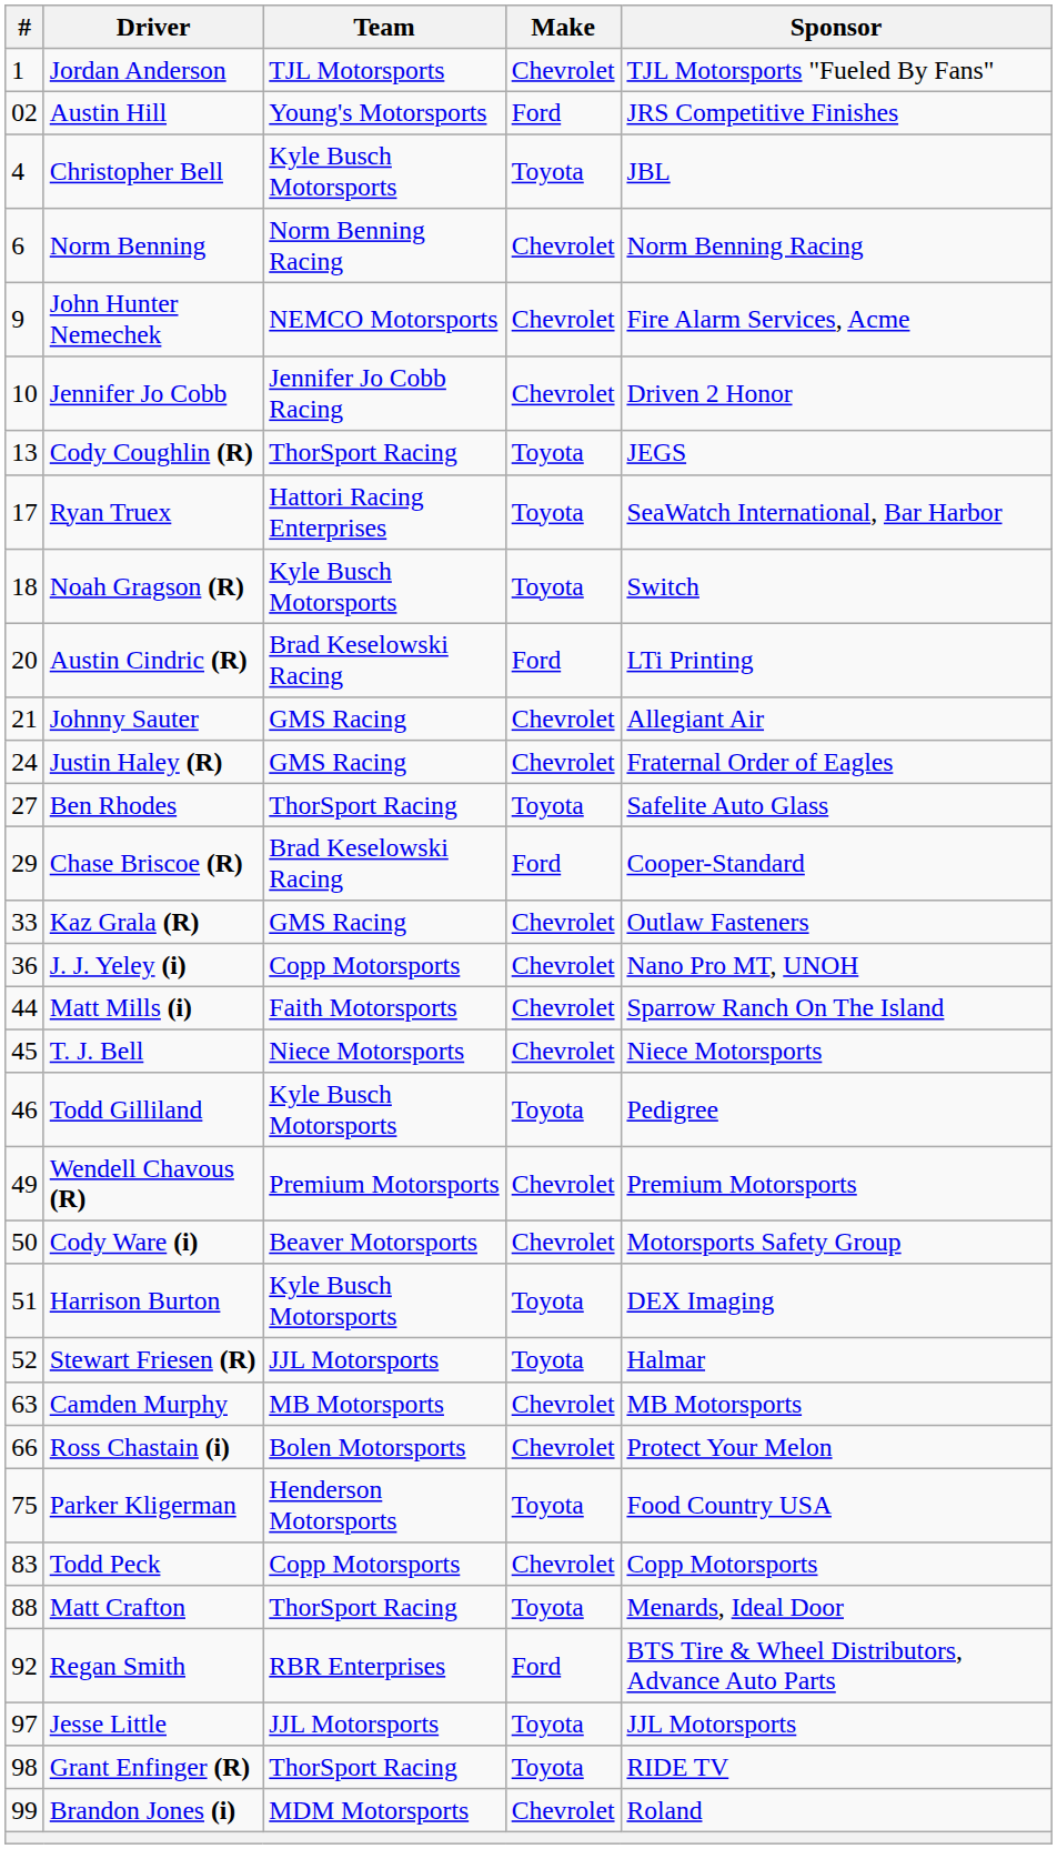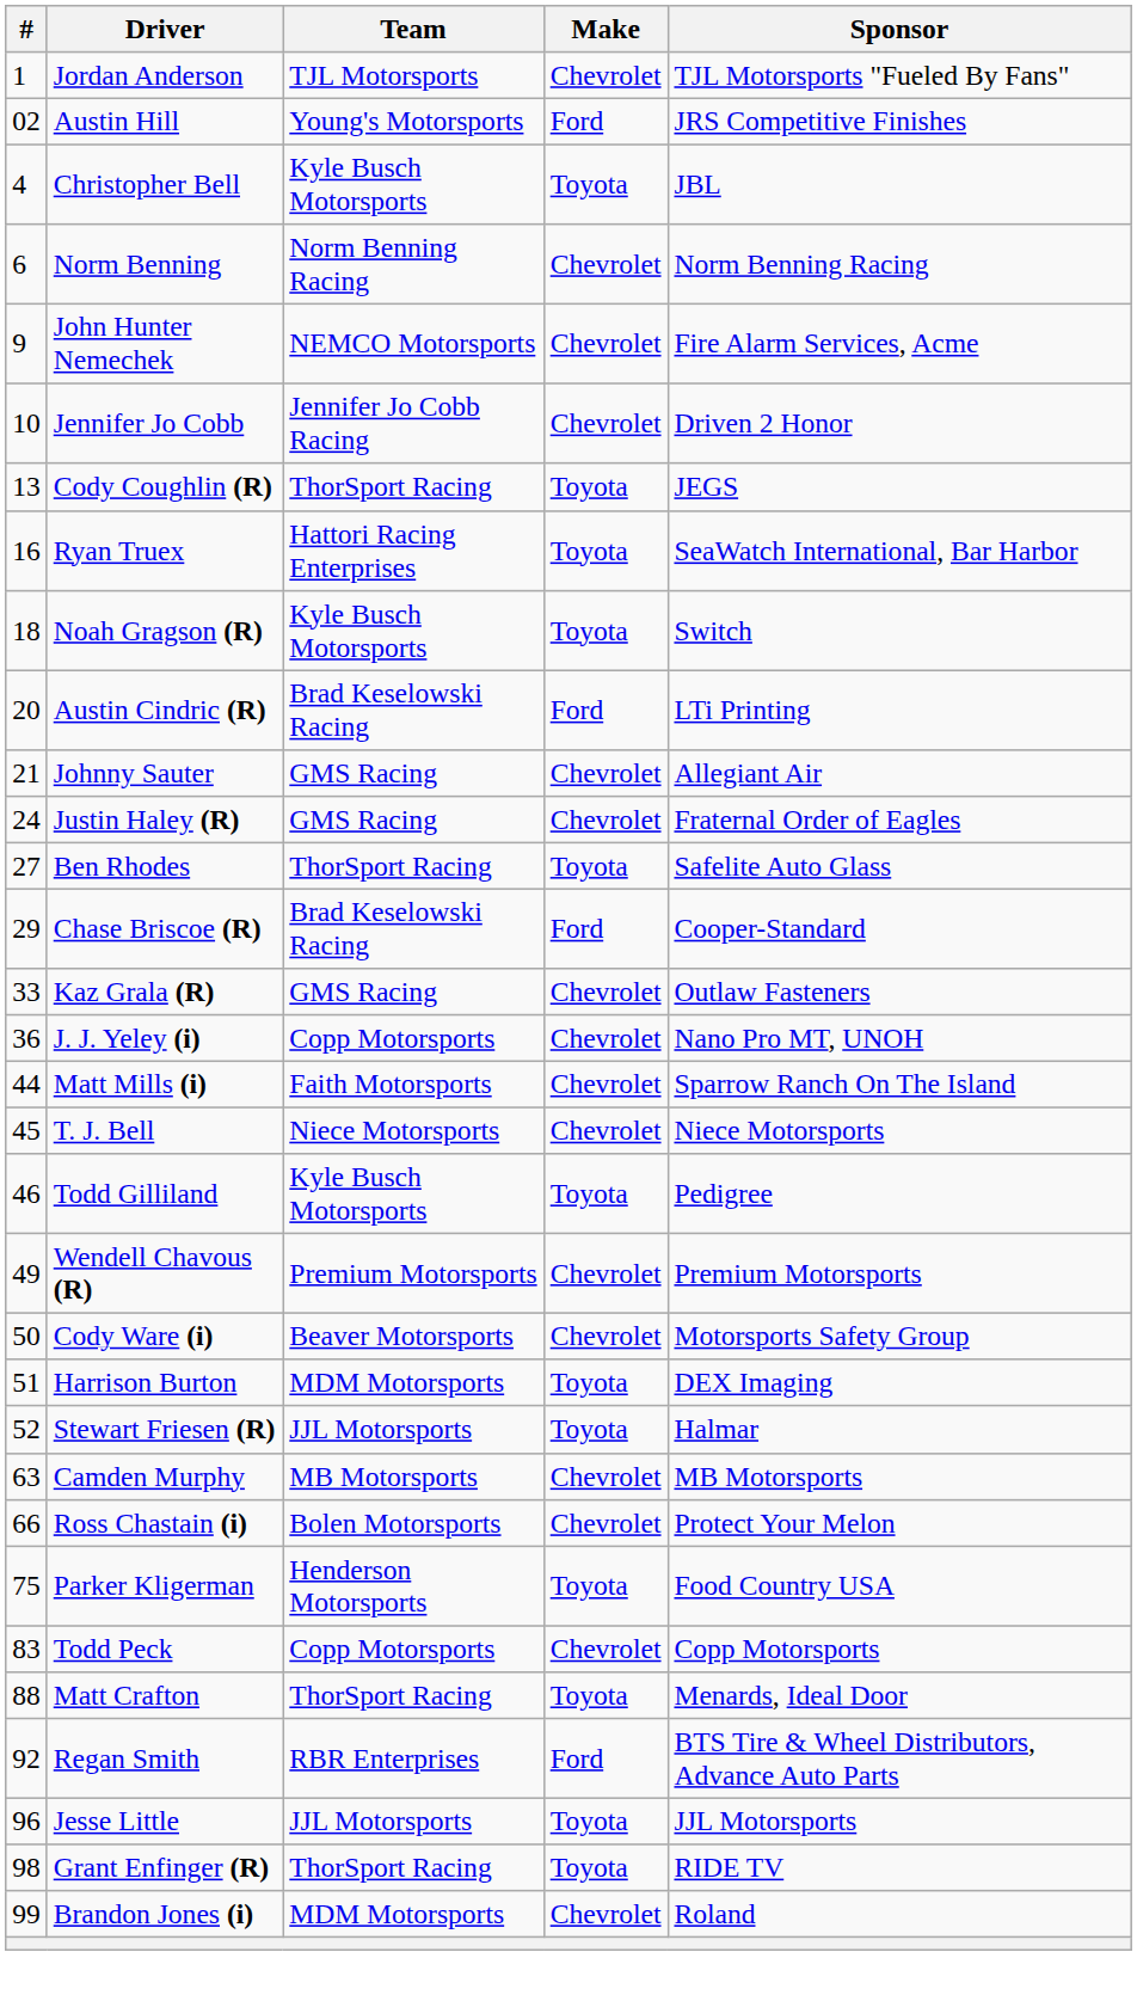Ryan Truex | #: 17 -> 16
Harrison Burton | Team: Kyle Busch Motorsports -> MDM Motorsports
Jesse Little | #: 97 -> 96
